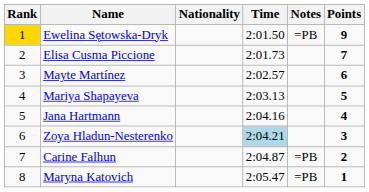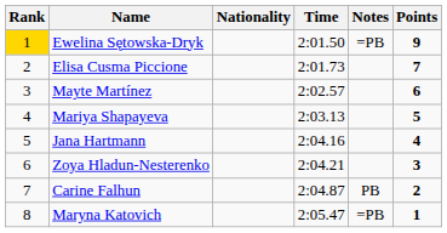Zoya Hladun-Nesterenko | Time: lightblue background -> no background
Carine Falhun | Notes: =PB -> PB
